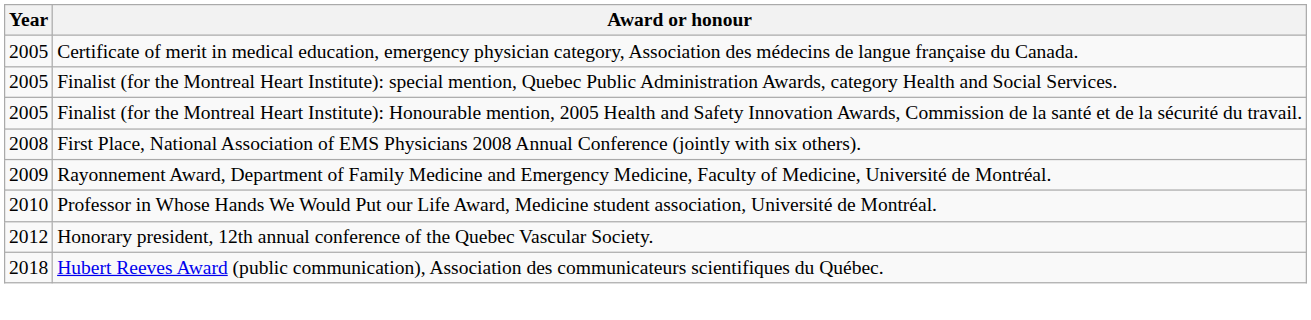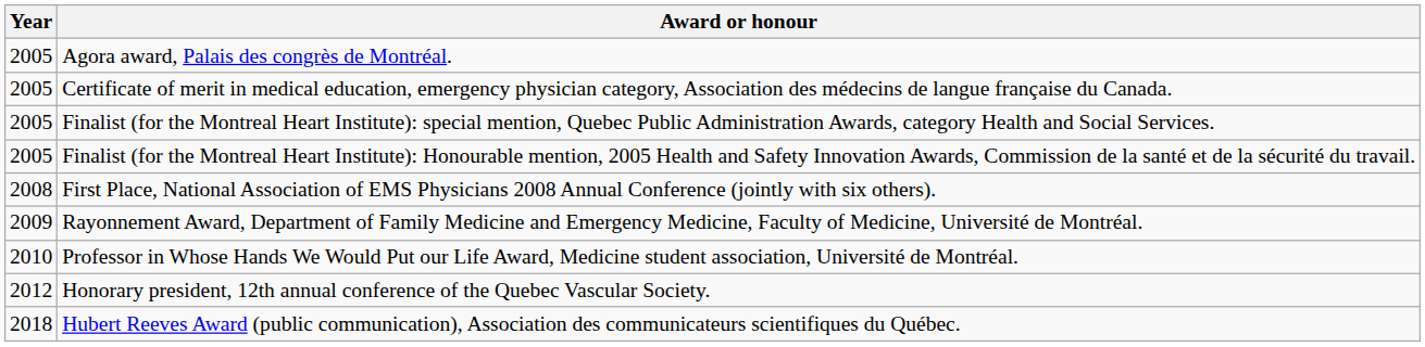+ row: 2005 | Agora award, Palais des congrès de Montréal.
